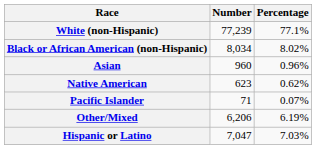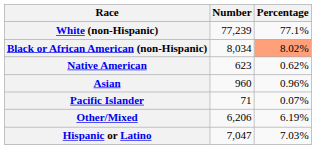Black or African American (non-Hispanic) | Percentage: no background -> lightsalmon background
rows swapped: Native American <-> Asian
